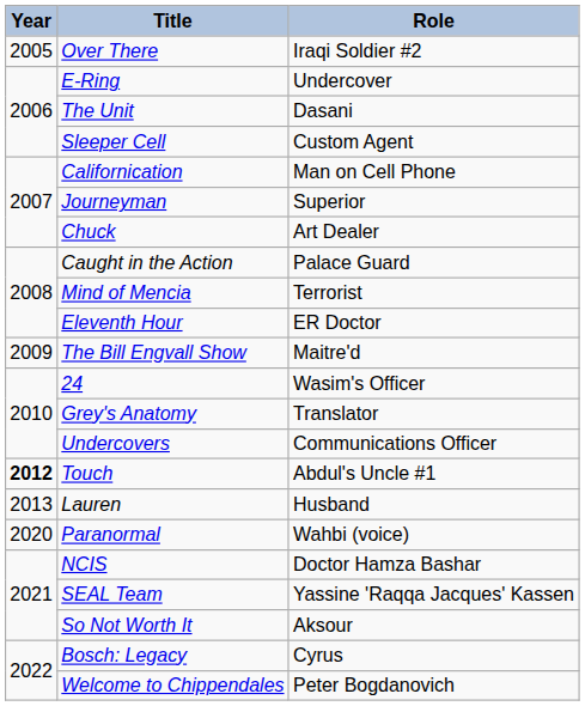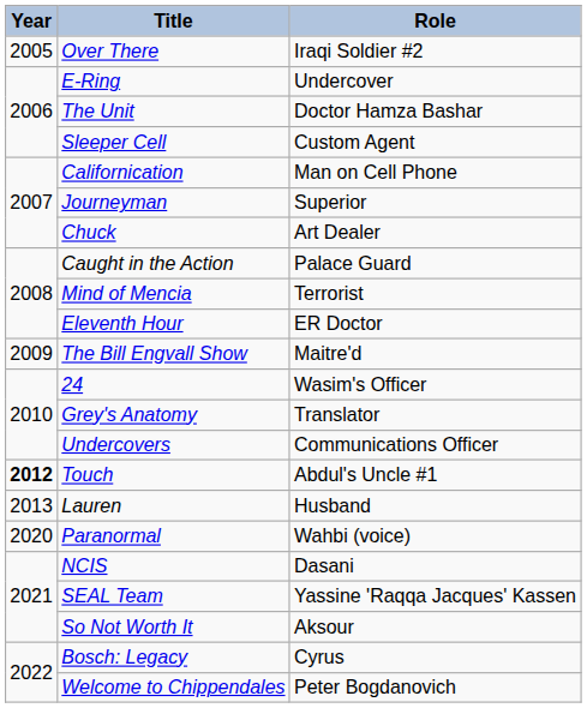The Unit | Role: Dasani -> Doctor Hamza Bashar
NCIS | Role: Doctor Hamza Bashar -> Dasani
